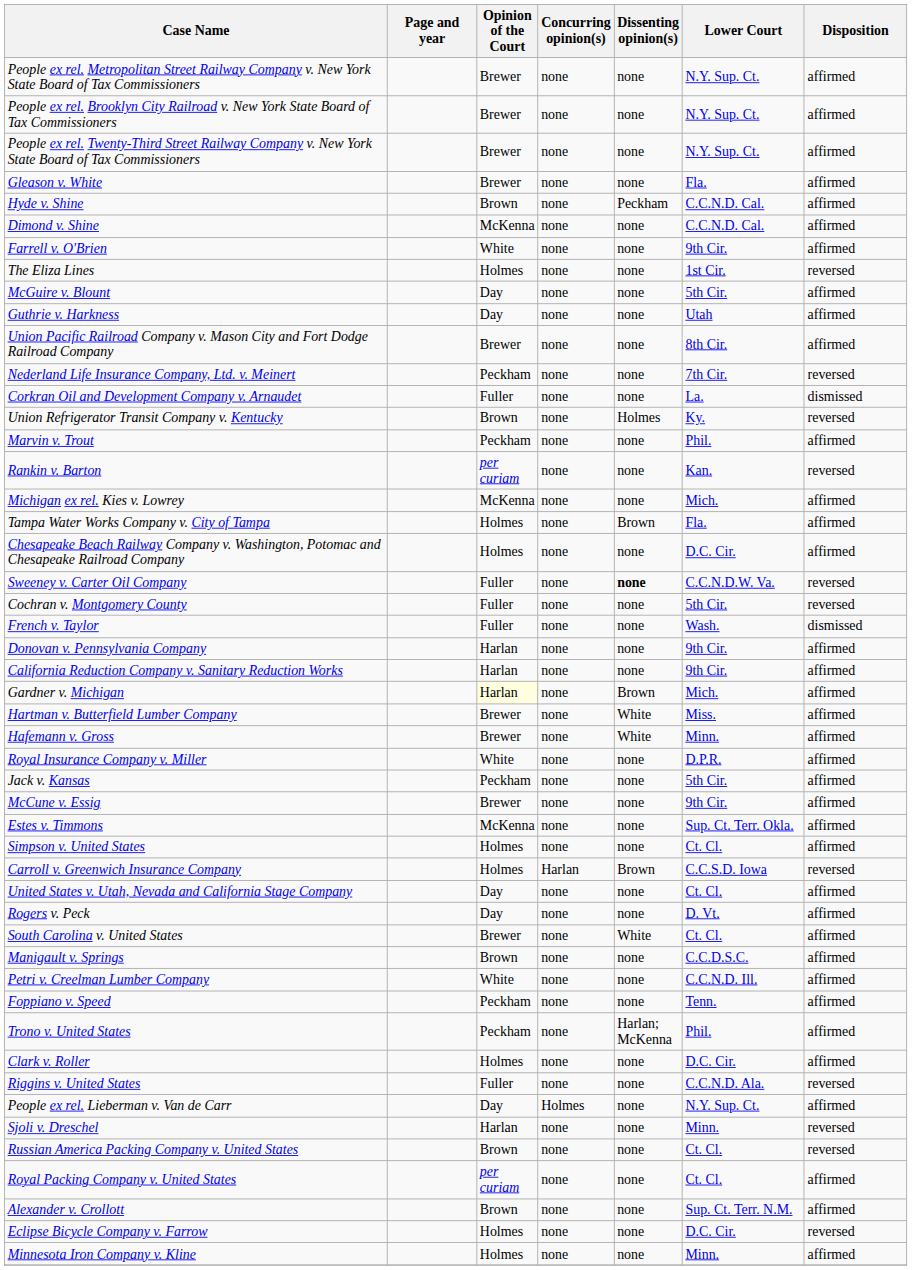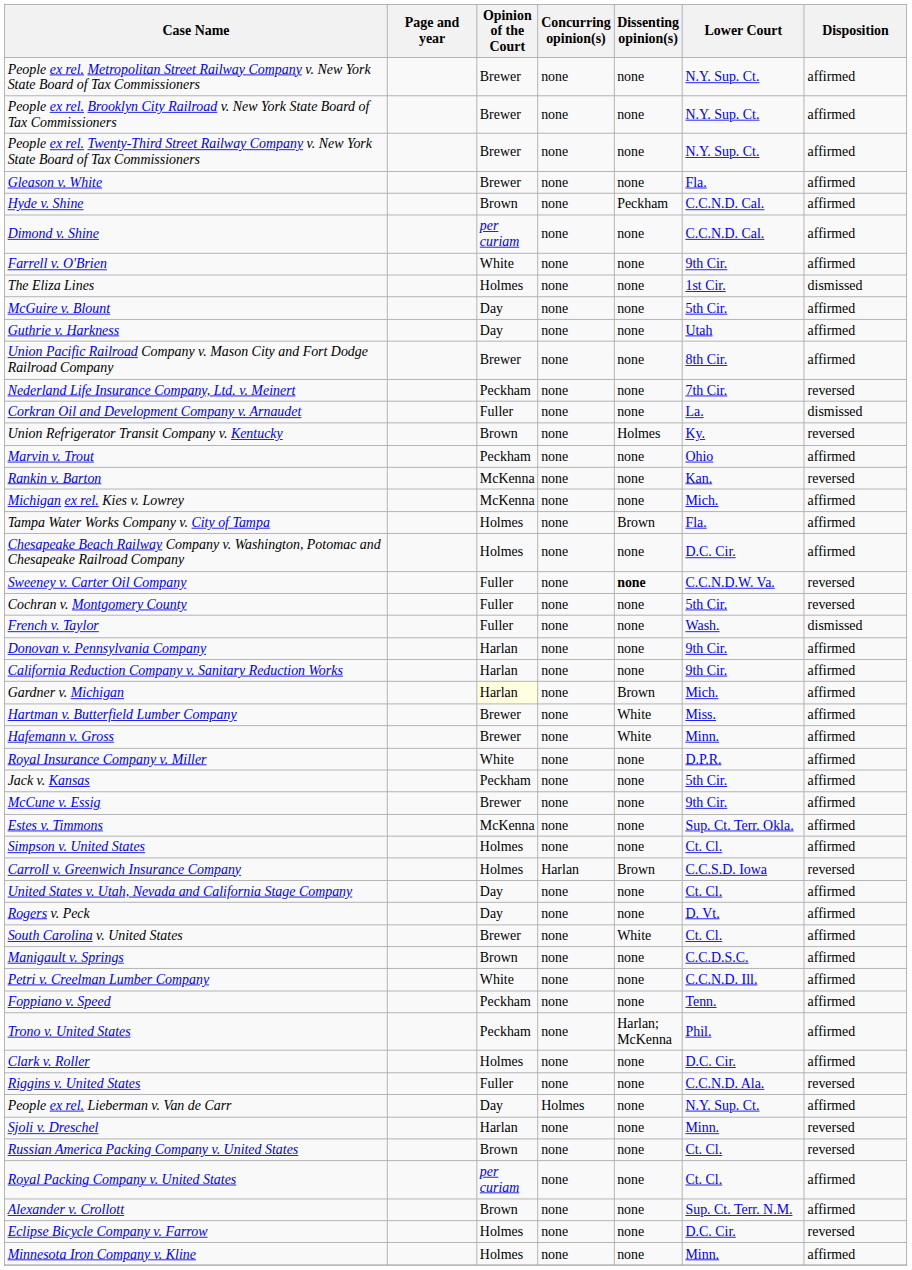Dimond v. Shine | Opinion of the Court: McKenna -> per curiam
The Eliza Lines | Disposition: reversed -> dismissed
Marvin v. Trout | Lower Court: Phil. -> Ohio
Rankin v. Barton | Opinion of the Court: per curiam -> McKenna
